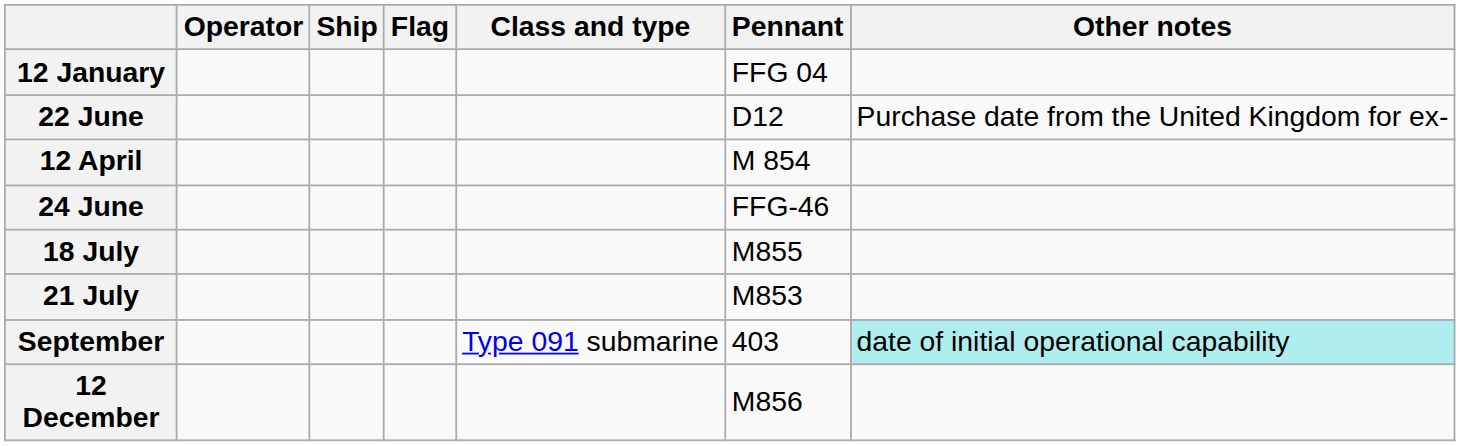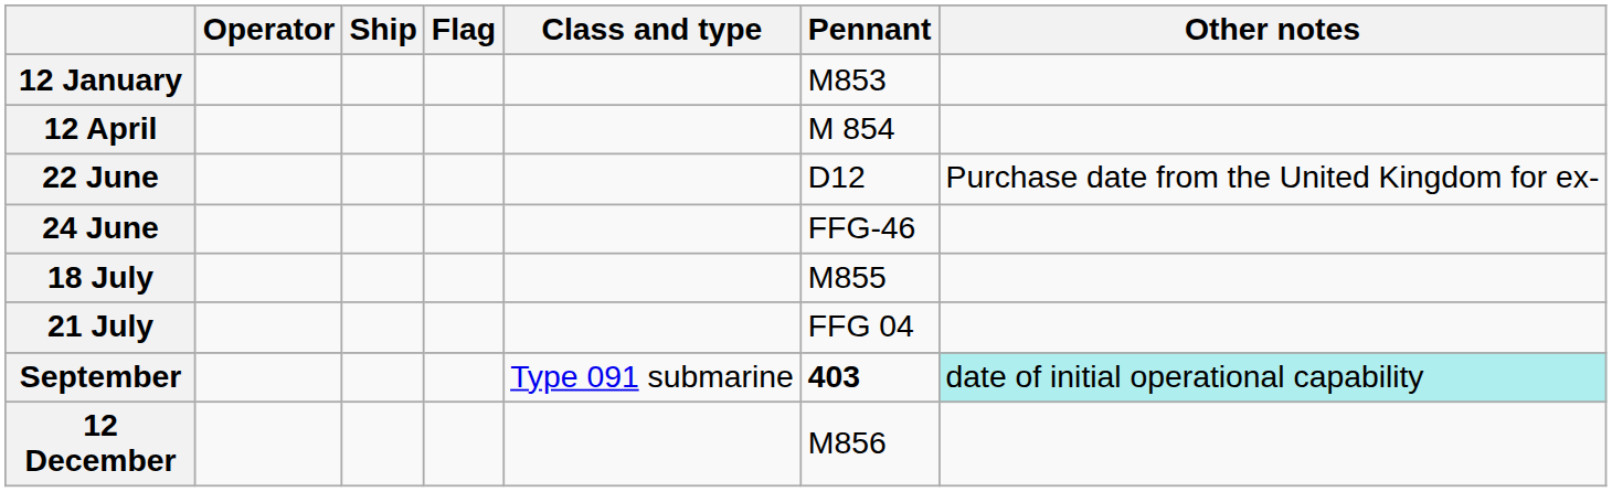12 January | Pennant: FFG 04 -> M853
rows swapped: 12 April <-> 22 June
21 July | Pennant: M853 -> FFG 04
September | Pennant: normal -> bold
